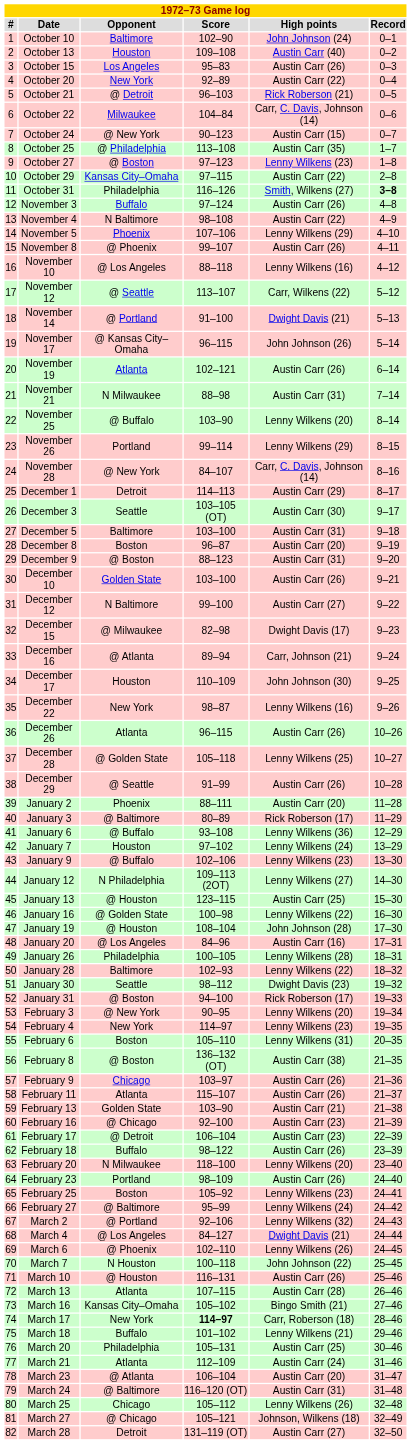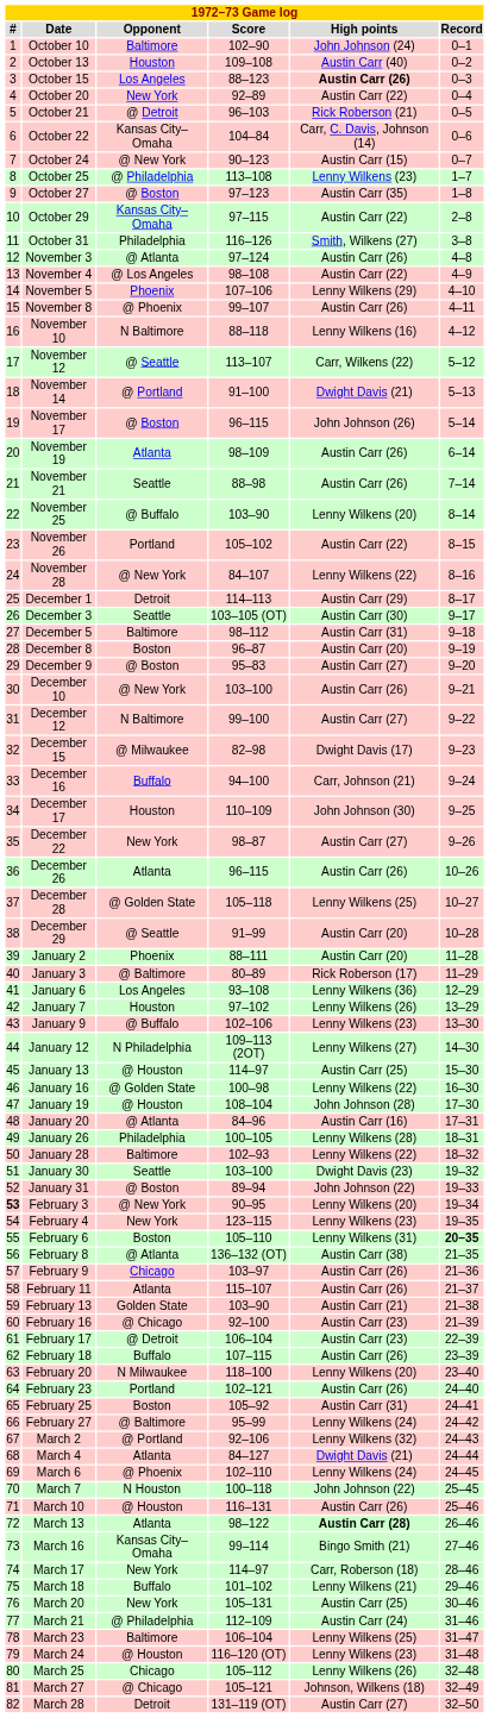October 15 | Score: 95–83 -> 88–123
October 15 | High points: normal -> bold
October 22 | Opponent: Milwaukee -> Kansas City–Omaha
October 25 | High points: Austin Carr (35) -> Lenny Wilkens (23)
October 27 | High points: Lenny Wilkens (23) -> Austin Carr (35)
October 31 | Record: bold -> normal
November 3 | Opponent: Buffalo -> @ Atlanta
November 4 | Opponent: N Baltimore -> @ Los Angeles
November 10 | Opponent: @ Los Angeles -> N Baltimore
November 17 | Opponent: @ Kansas City–Omaha -> @ Boston
November 19 | Score: 102–121 -> 98–109
November 21 | Opponent: N Milwaukee -> Seattle
November 21 | High points: Austin Carr (31) -> Austin Carr (26)
November 26 | Score: 99–114 -> 105–102
November 26 | High points: Lenny Wilkens (29) -> Austin Carr (22)
November 28 | High points: Carr, C. Davis, Johnson (14) -> Lenny Wilkens (22)
December 5 | Score: 103–100 -> 98–112
December 9 | Score: 88–123 -> 95–83
December 9 | High points: Austin Carr (31) -> Austin Carr (27)
December 10 | Opponent: Golden State -> @ New York
December 16 | Opponent: @ Atlanta -> Buffalo
December 16 | Score: 89–94 -> 94–100
December 22 | High points: Lenny Wilkens (16) -> Austin Carr (27)
December 29 | High points: Austin Carr (26) -> Austin Carr (20)
January 6 | Opponent: @ Buffalo -> Los Angeles
January 7 | High points: Lenny Wilkens (24) -> Lenny Wilkens (26)
January 13 | Score: 123–115 -> 114–97
January 20 | Opponent: @ Los Angeles -> @ Atlanta
January 30 | Score: 98–112 -> 103–100
January 31 | Score: 94–100 -> 89–94
January 31 | High points: Rick Roberson (17) -> John Johnson (22)
February 3 | #: normal -> bold
February 4 | Score: 114–97 -> 123–115
February 6 | Record: normal -> bold
February 8 | Opponent: @ Boston -> @ Atlanta
February 18 | Score: 98–122 -> 107–115
February 23 | Score: 98–109 -> 102–121
February 25 | High points: Lenny Wilkens (23) -> Austin Carr (31)
March 4 | Opponent: @ Los Angeles -> Atlanta
March 6 | High points: Lenny Wilkens (26) -> Lenny Wilkens (24)
March 13 | Score: 107–115 -> 98–122
March 13 | High points: normal -> bold
March 16 | Score: 105–102 -> 99–114
March 17 | Score: bold -> normal
March 20 | Opponent: Philadelphia -> New York
March 21 | Opponent: Atlanta -> @ Philadelphia
March 23 | Opponent: @ Atlanta -> Baltimore
March 23 | High points: Austin Carr (20) -> Lenny Wilkens (25)
March 24 | Opponent: @ Baltimore -> @ Houston
March 24 | High points: Austin Carr (31) -> Lenny Wilkens (23)
